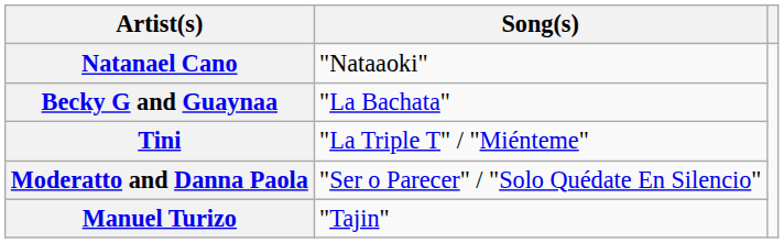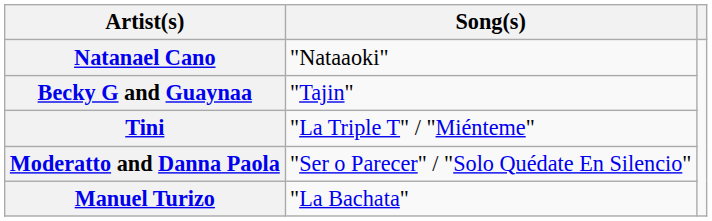Becky G and Guaynaa | Song(s): "La Bachata" -> "Tajin"
Manuel Turizo | Song(s): "Tajin" -> "La Bachata"
